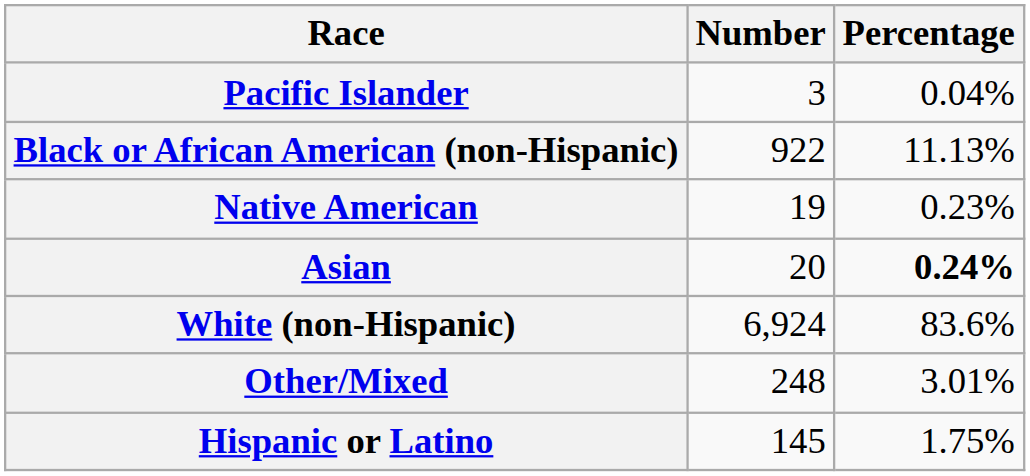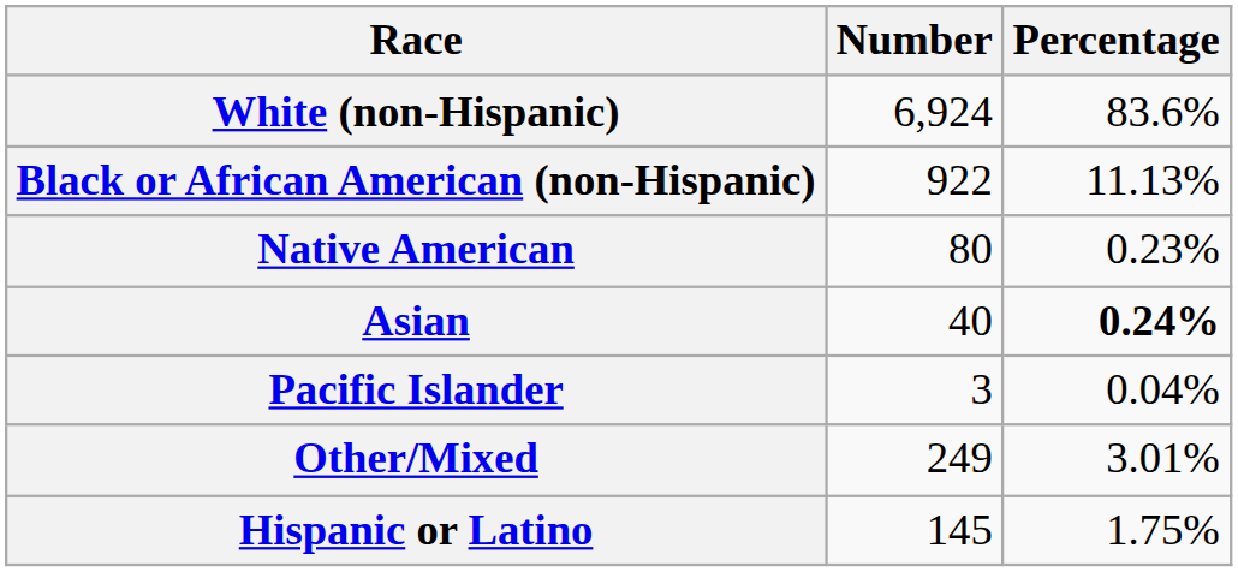rows swapped: White (non-Hispanic) <-> Pacific Islander
Native American | Number: 19 -> 80
Asian | Number: 20 -> 40
Other/Mixed | Number: 248 -> 249
